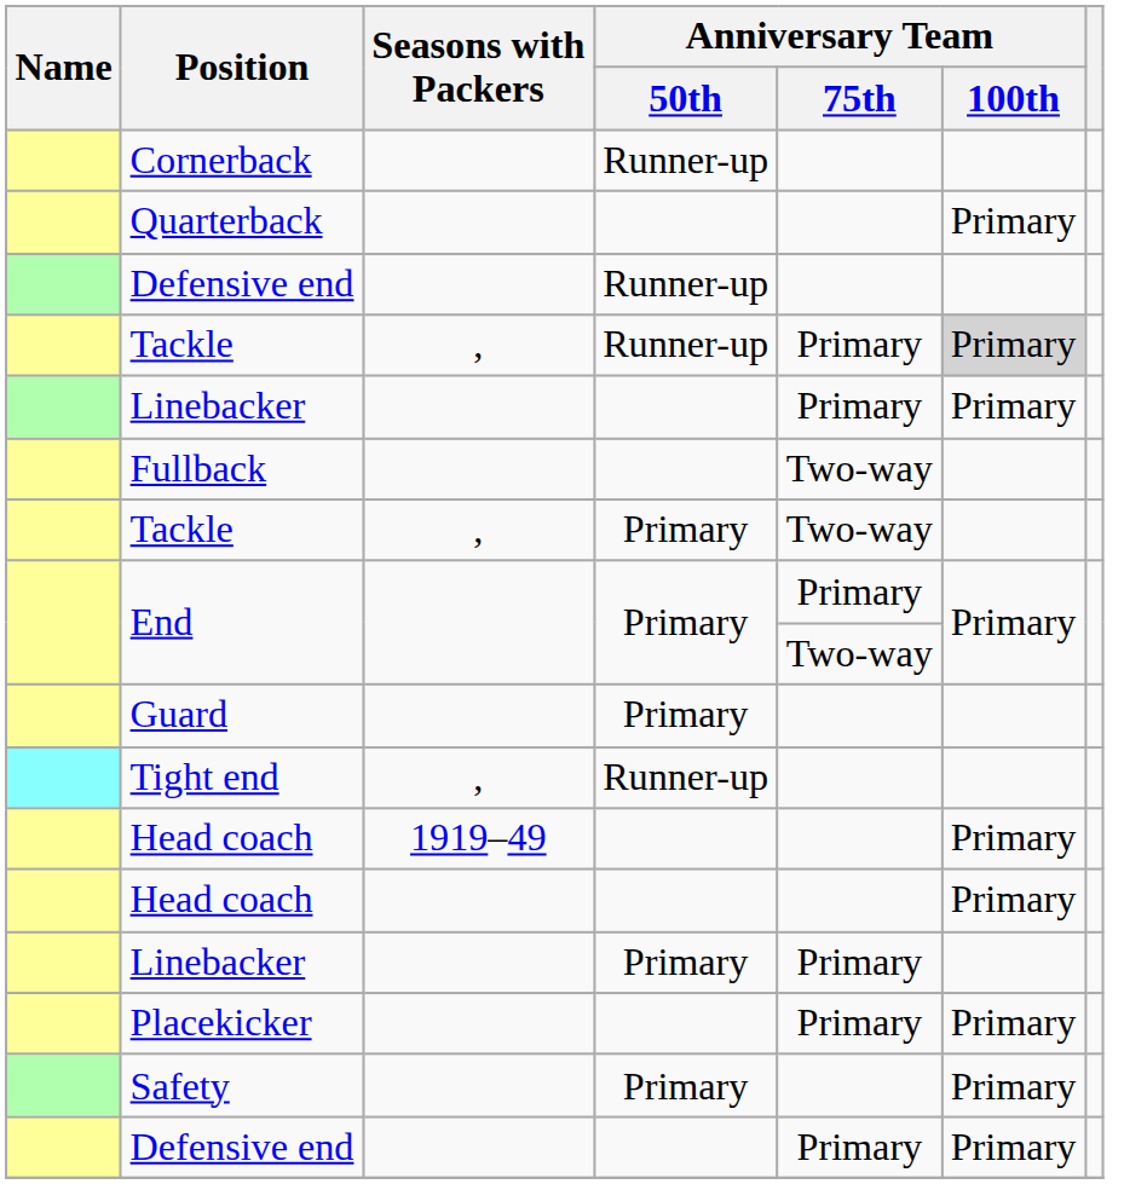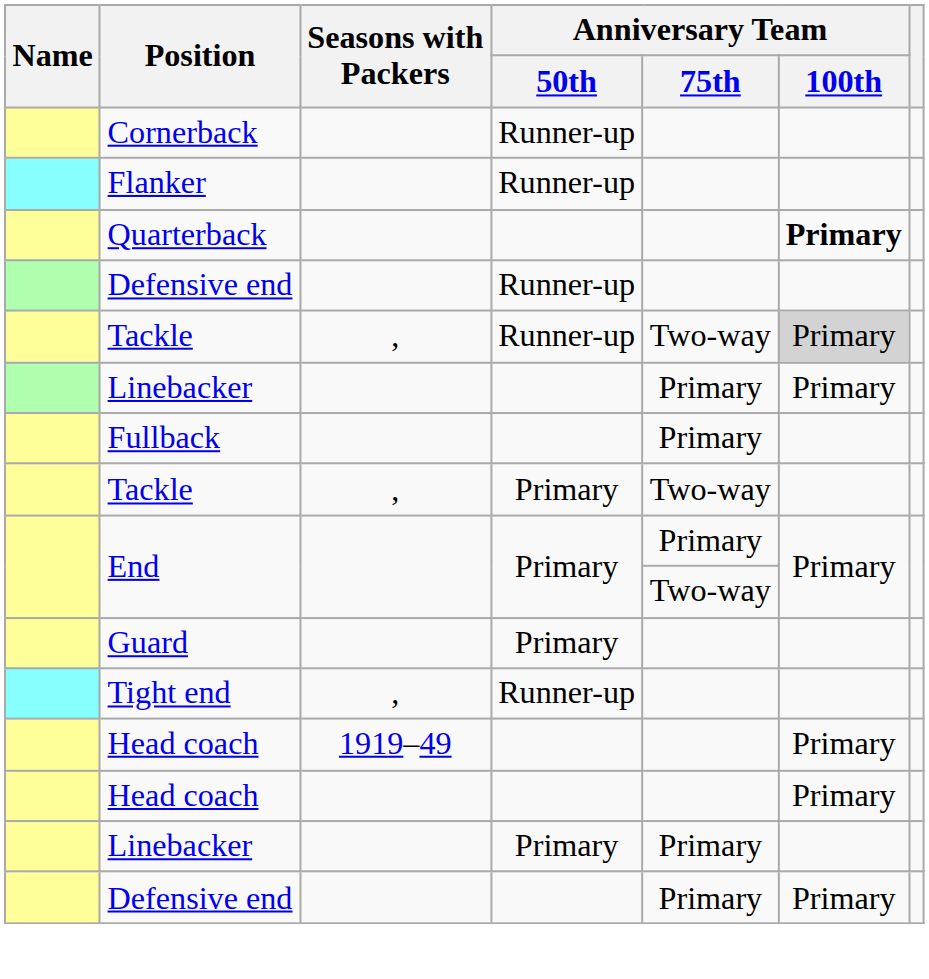+ row: Flanker | Runner-up
Quarterback | Anniversary Team / 100th: normal -> bold
Tackle / Runner-up | Anniversary Team / 75th: Primary -> Two-way
Fullback | Anniversary Team / 75th: Two-way -> Primary
- row: Placekicker | Primary | Primary
- row: Safety | Primary | Primary
